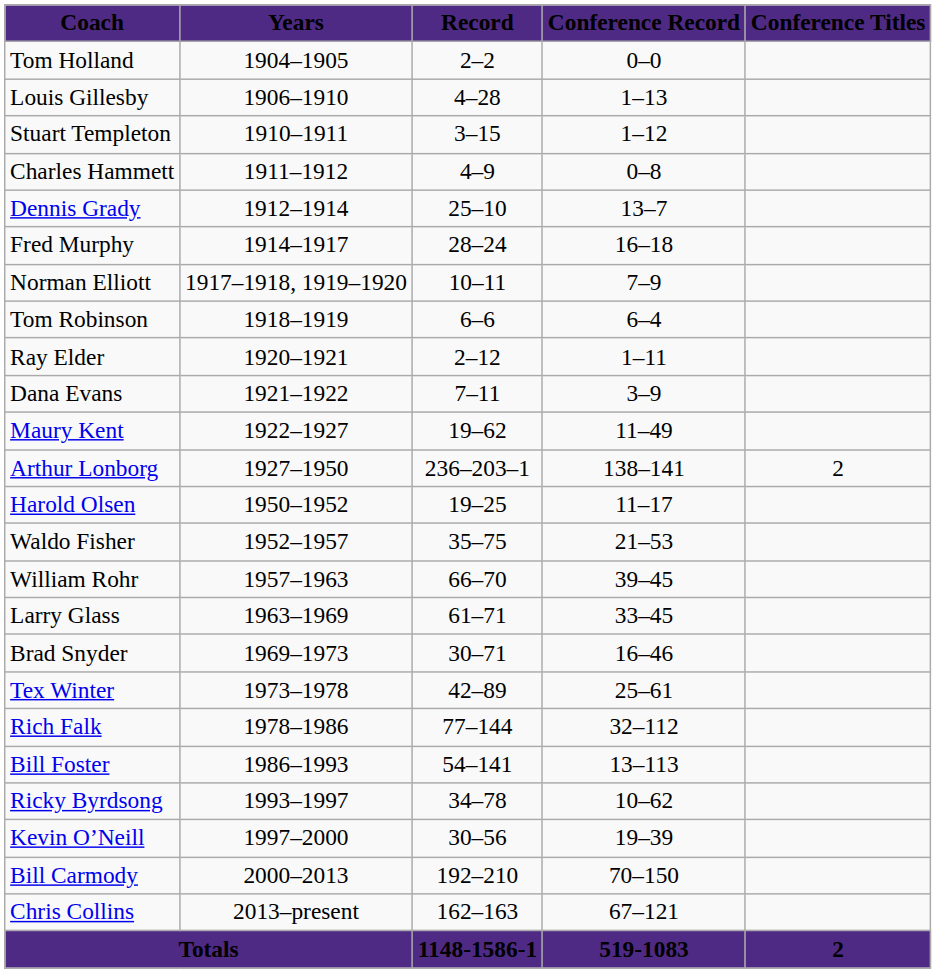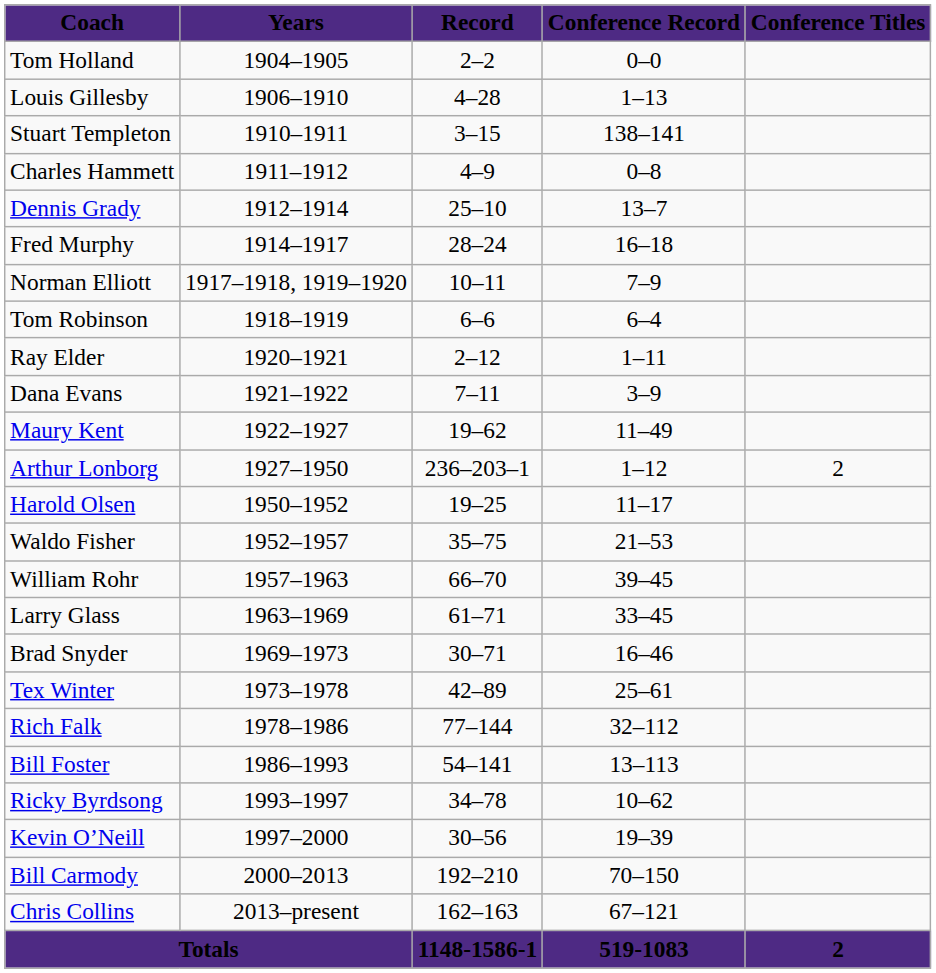Stuart Templeton | column 4: 1–12 -> 138–141
Arthur Lonborg | column 4: 138–141 -> 1–12
